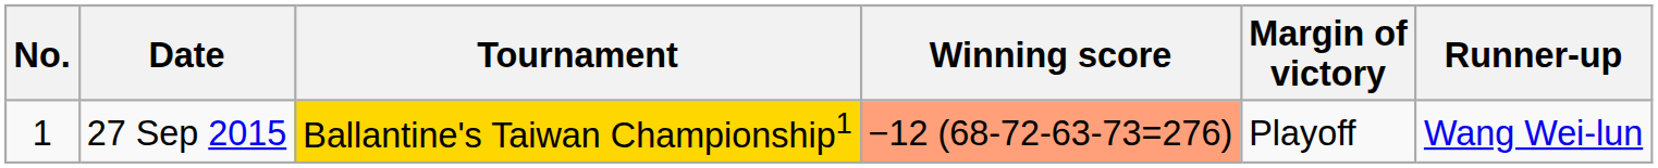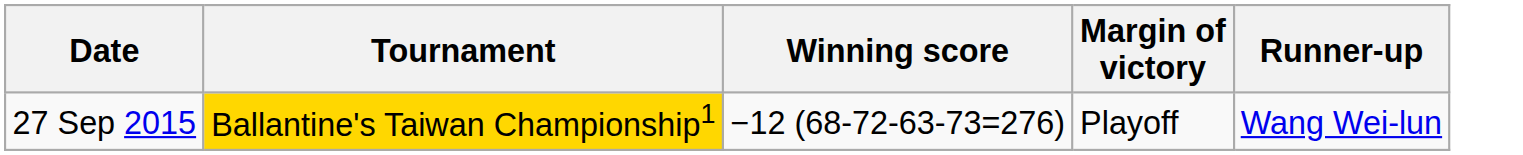- column: No. | 1
27 Sep 2015 | Winning score: lightsalmon background -> no background
